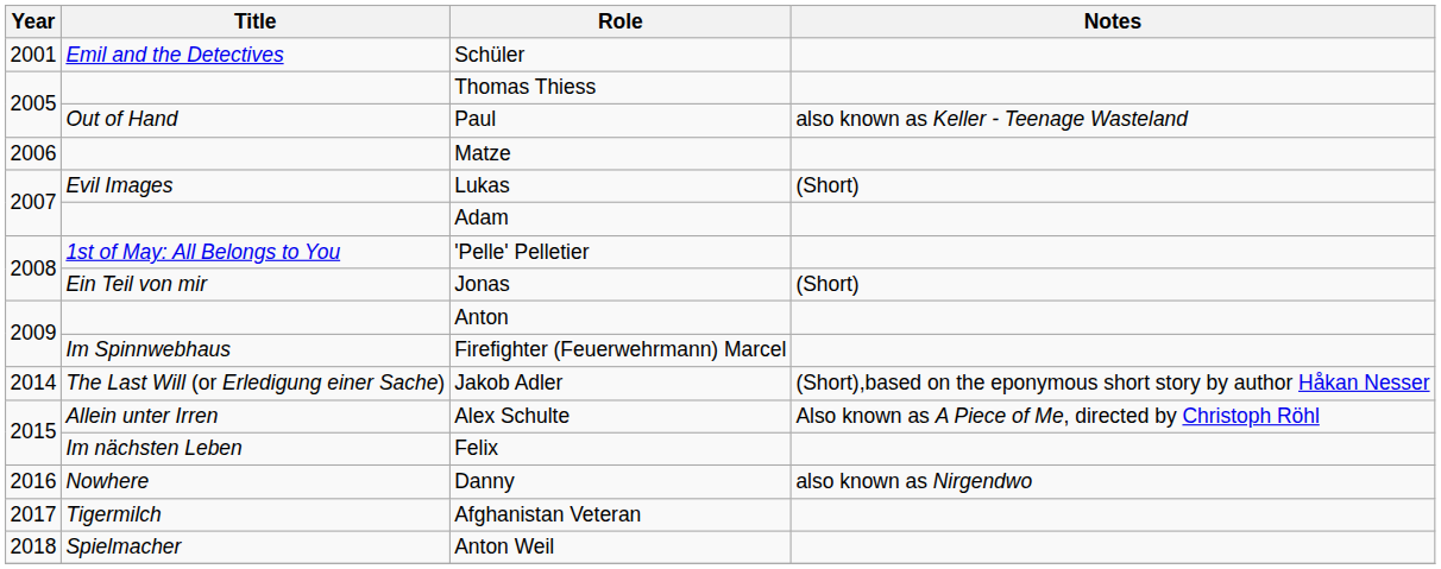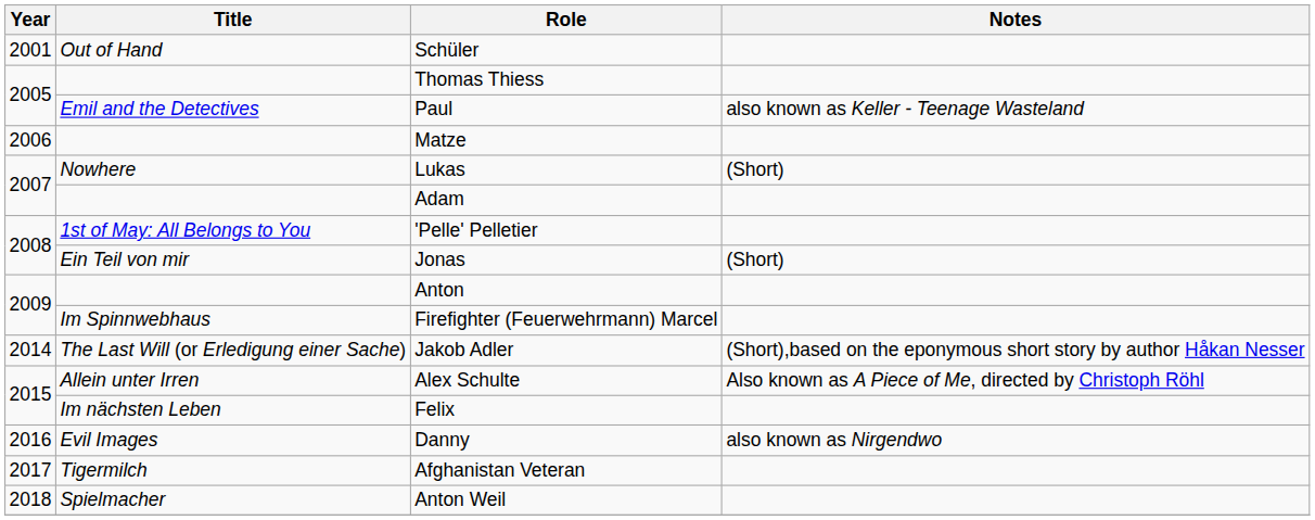Schüler | Title: Emil and the Detectives -> Out of Hand
Paul | Title: Out of Hand -> Emil and the Detectives
Lukas | Title: Evil Images -> Nowhere
Danny | Title: Nowhere -> Evil Images
